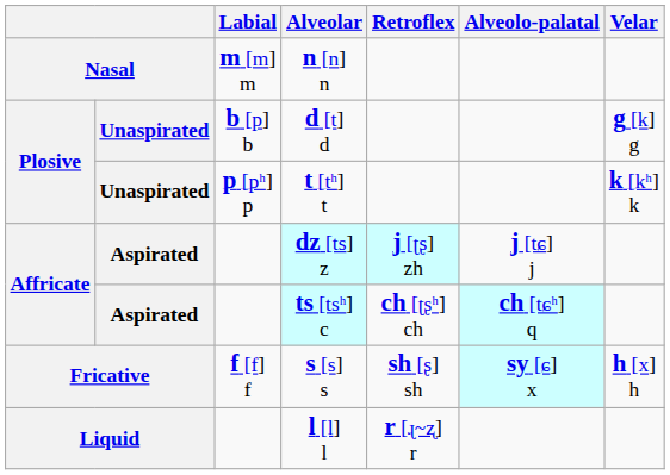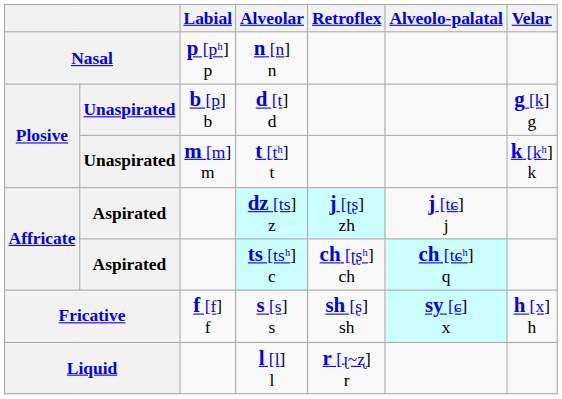n [n] n | Labial: m [m] m -> p [pʰ] p
t [tʰ] t | Labial: p [pʰ] p -> m [m] m
